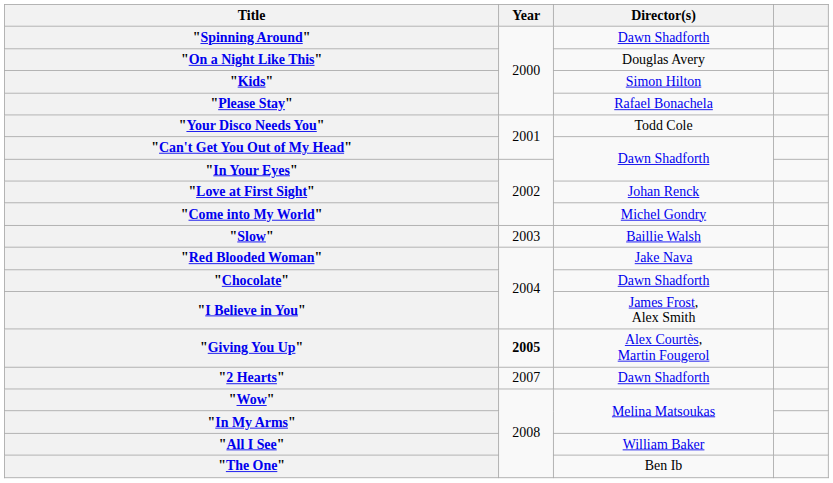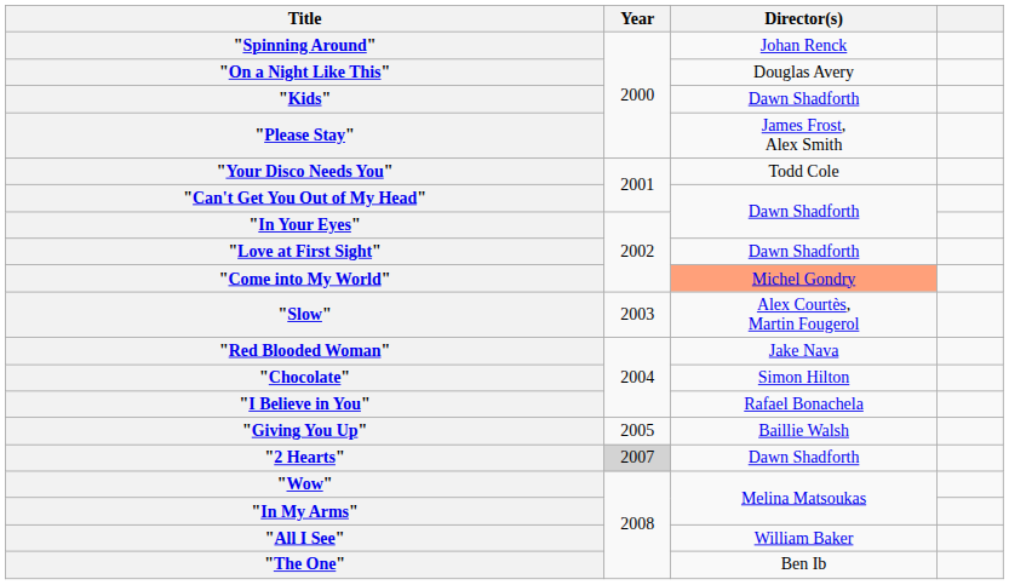"Spinning Around" | Director(s): Dawn Shadforth -> Johan Renck
"Kids" | Director(s): Simon Hilton -> Dawn Shadforth
"Please Stay" | Director(s): Rafael Bonachela -> James Frost, Alex Smith
"Love at First Sight" | Director(s): Johan Renck -> Dawn Shadforth
"Come into My World" | Director(s): no background -> lightsalmon background
"Slow" | Director(s): Baillie Walsh -> Alex Courtès, Martin Fougerol
"Chocolate" | Director(s): Dawn Shadforth -> Simon Hilton
"I Believe in You" | Director(s): James Frost, Alex Smith -> Rafael Bonachela
"Giving You Up" | Year: bold -> normal
"Giving You Up" | Director(s): Alex Courtès, Martin Fougerol -> Baillie Walsh
"2 Hearts" | Year: no background -> lightgrey background
